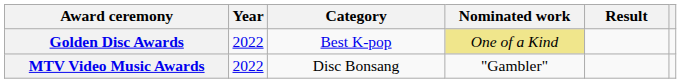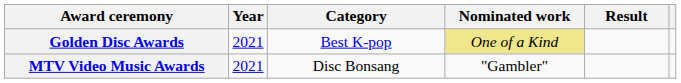Golden Disc Awards | Year: 2022 -> 2021
MTV Video Music Awards | Year: 2022 -> 2021
